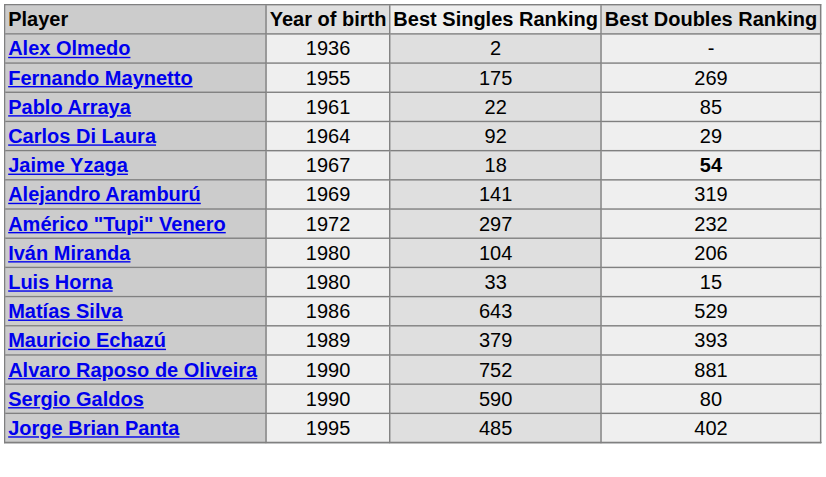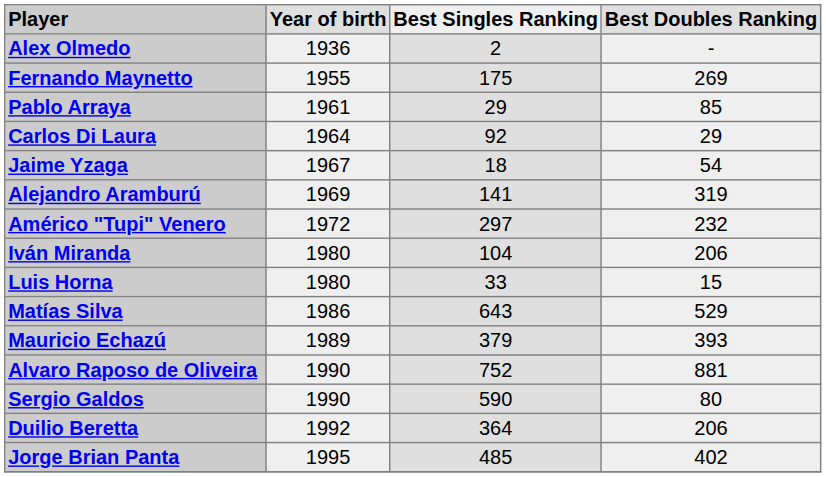Pablo Arraya | Best Singles Ranking: 22 -> 29
Jaime Yzaga | Best Doubles Ranking: bold -> normal
+ row: Duilio Beretta | 1992 | 364 | 206
